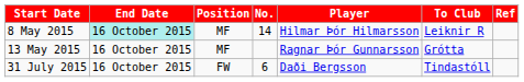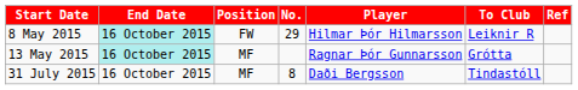8 May 2015 | Position: MF -> FW
8 May 2015 | No.: 14 -> 29
13 May 2015 | End Date: no background -> paleturquoise background
31 July 2015 | Position: FW -> MF
31 July 2015 | No.: 6 -> 8
